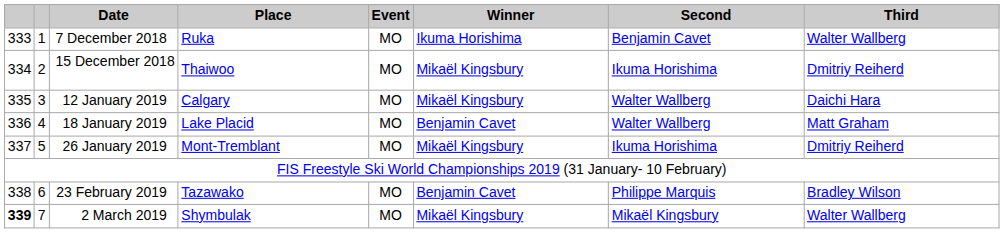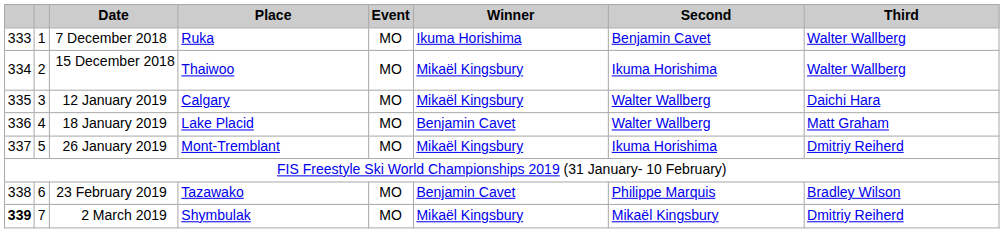15 December 2018 | Third: Dmitriy Reiherd -> Walter Wallberg
2 March 2019 | Third: Walter Wallberg -> Dmitriy Reiherd
